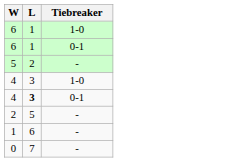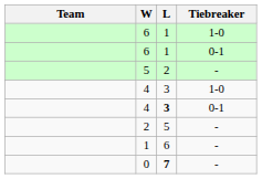+ column: Team
0 | L: normal -> bold
